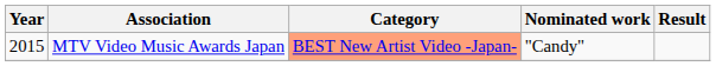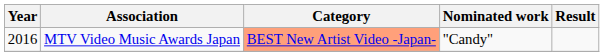MTV Video Music Awards Japan | Year: 2015 -> 2016
